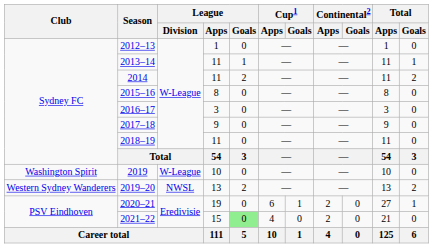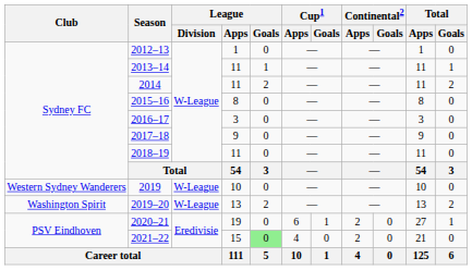2019 | Club: Washington Spirit -> Western Sydney Wanderers
2019–20 | Club: Western Sydney Wanderers -> Washington Spirit
2019–20 | League / Division: NWSL -> W-League
